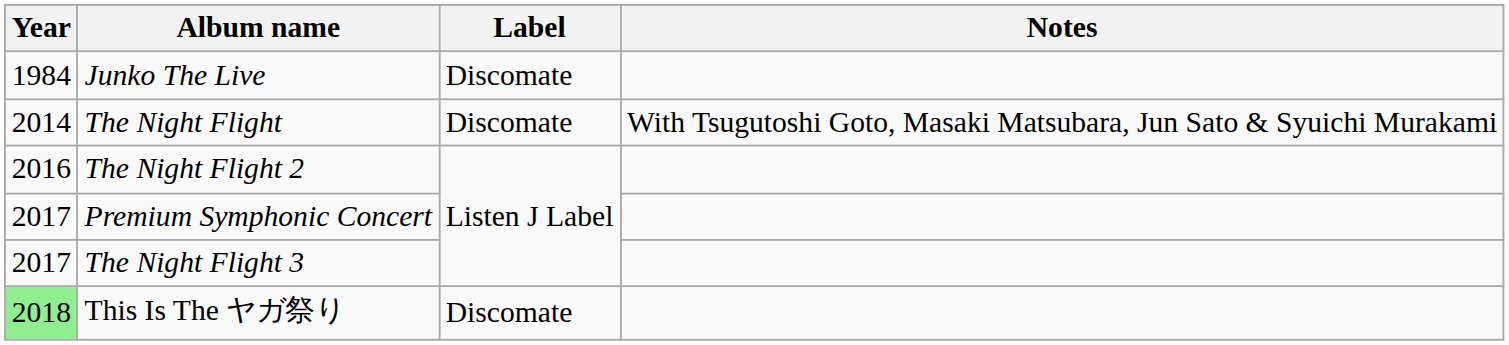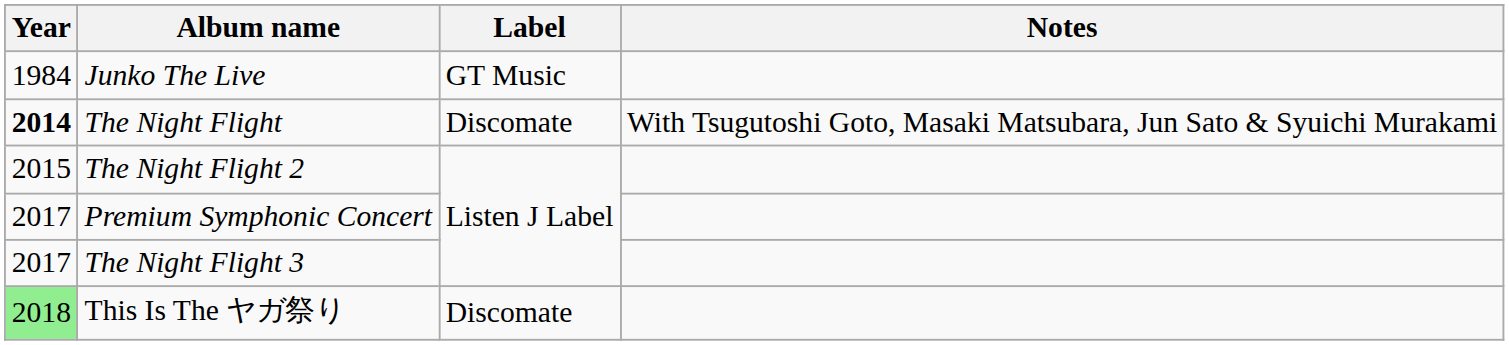Junko The Live | Label: Discomate -> GT Music
The Night Flight | Year: normal -> bold
The Night Flight 2 | Year: 2016 -> 2015
